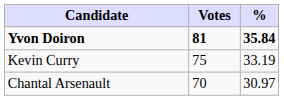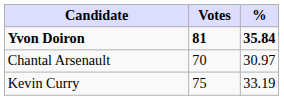rows swapped: Kevin Curry <-> Chantal Arsenault
